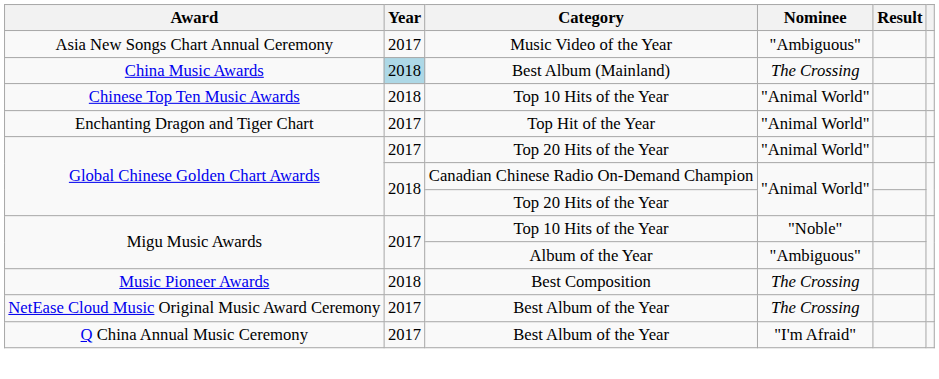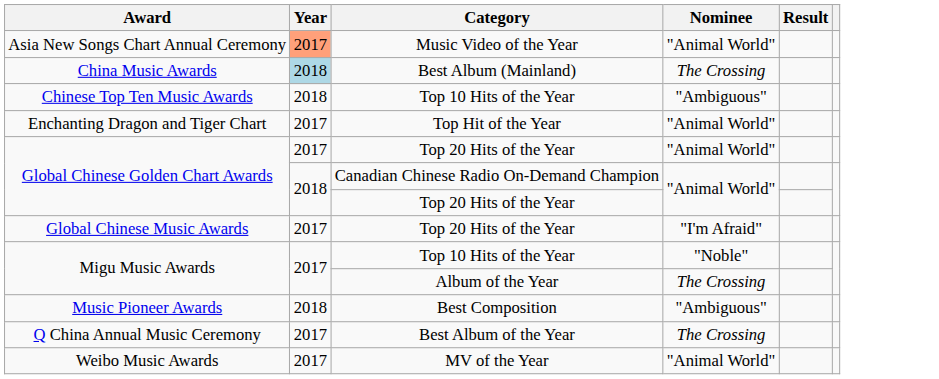Asia New Songs Chart Annual Ceremony | Year: no background -> lightsalmon background
Asia New Songs Chart Annual Ceremony | Nominee: "Ambiguous" -> "Animal World"
Chinese Top Ten Music Awards | Nominee: "Animal World" -> "Ambiguous"
+ row: Global Chinese Music Awards | 2017 | Top 20 Hits of the Year | "I'm Afraid"
Migu Music Awards / Album of the Year | Nominee: "Ambiguous" -> The Crossing
Music Pioneer Awards | Nominee: The Crossing -> "Ambiguous"
- row: NetEase Cloud Music Original Music Award Ceremony | 2017 | Best Album of the Year | The Crossing
Q China Annual Music Ceremony | Nominee: "I'm Afraid" -> The Crossing
+ row: Weibo Music Awards | 2017 | MV of the Year | "Animal World"
